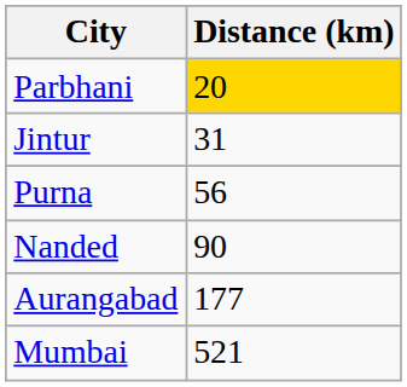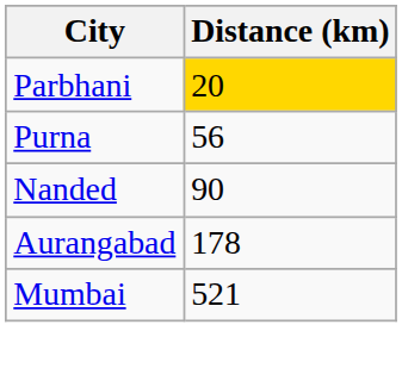- row: Jintur | 31
Aurangabad | Distance (km): 177 -> 178
